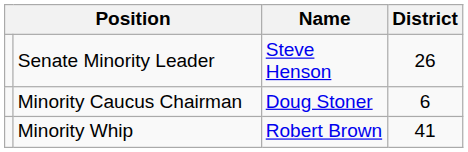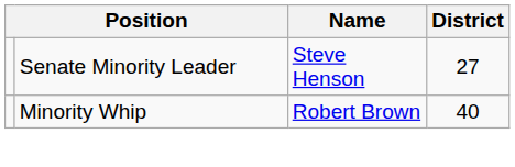Senate Minority Leader | District: 26 -> 27
- row: Minority Caucus Chairman | Doug Stoner | 6
Minority Whip | District: 41 -> 40
